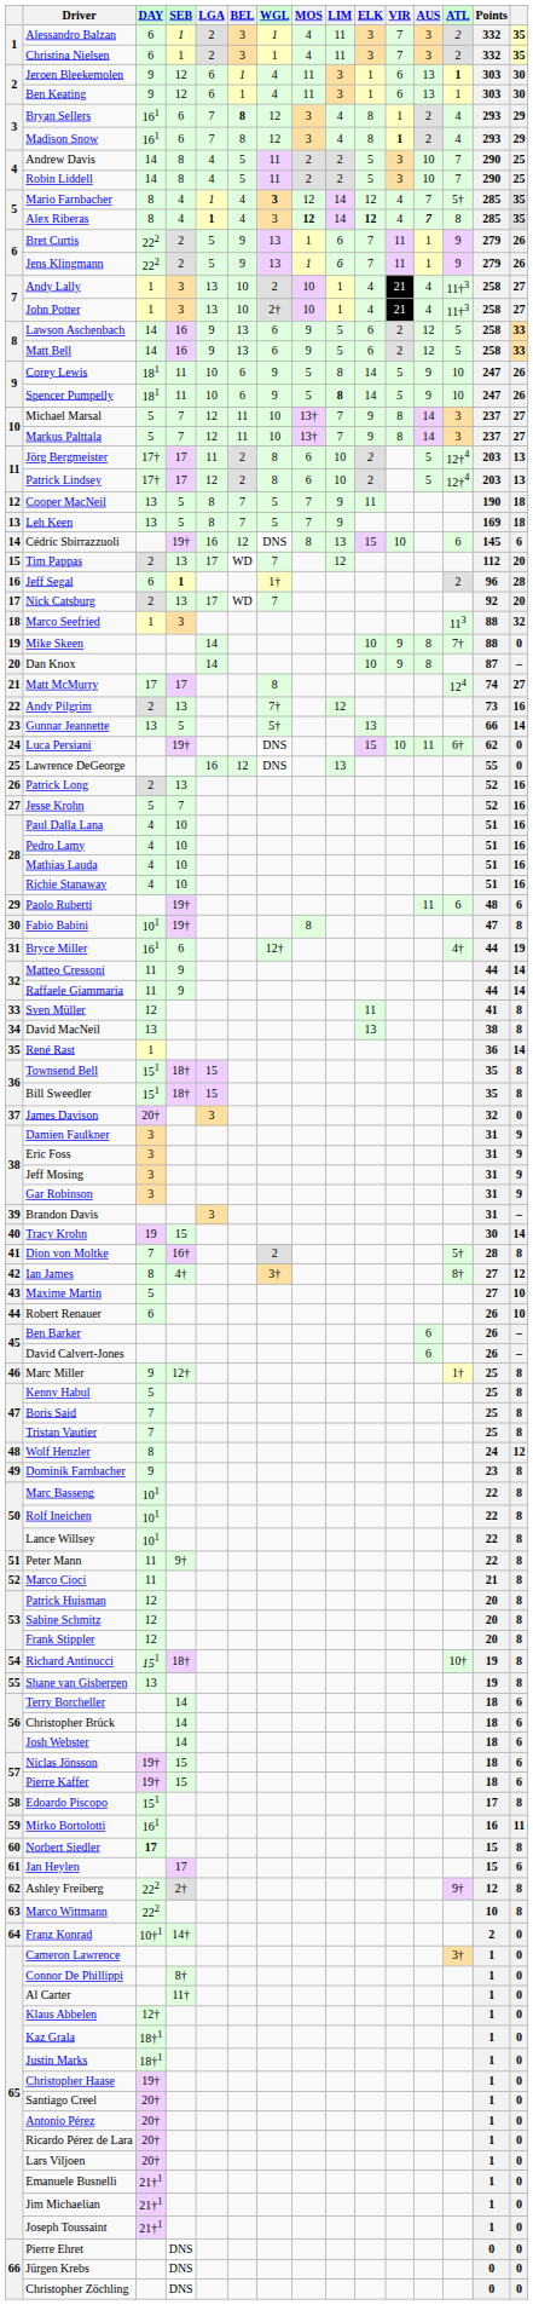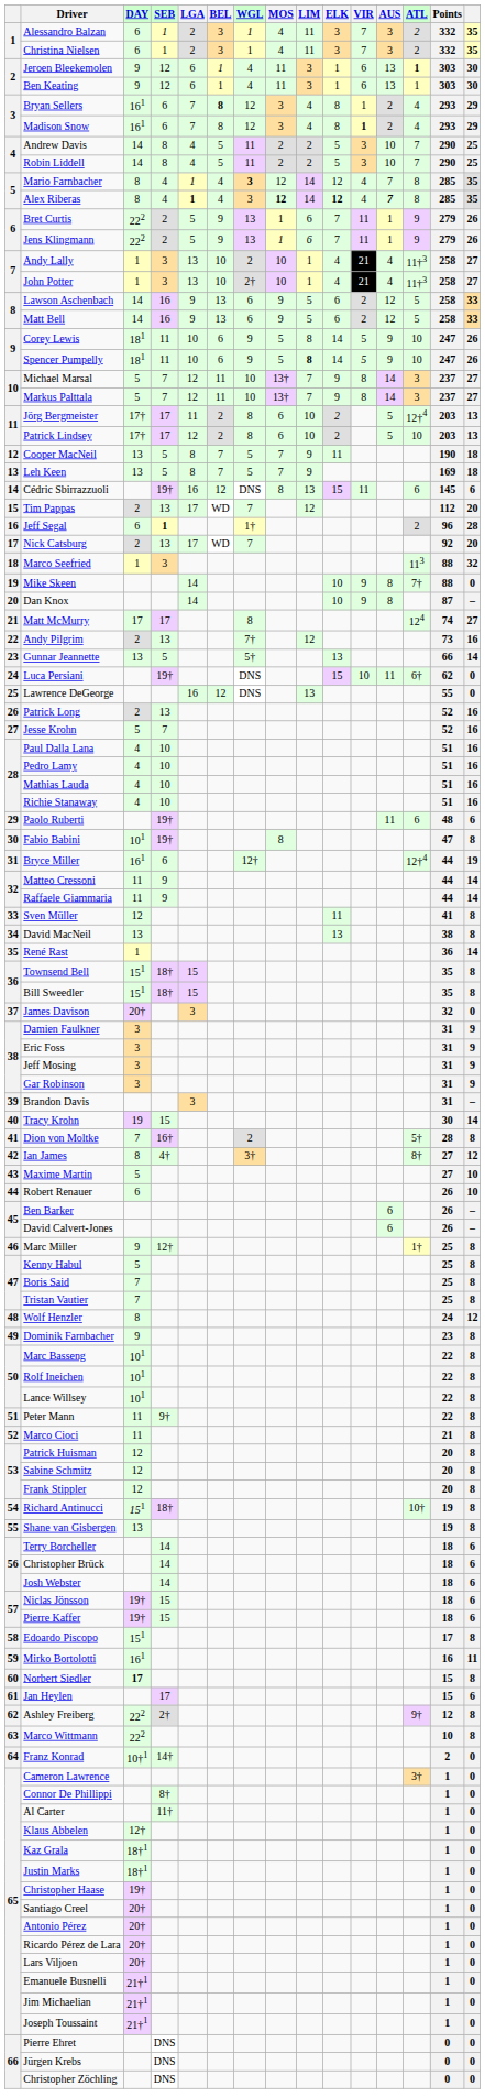Mario Farnbacher | ATL: 5† -> 8
Patrick Lindsey | ATL: 12†4 -> 10
Cédric Sbirrazzuoli | VIR: 10 -> 11
Bryce Miller | ATL: 4† -> 12†4
